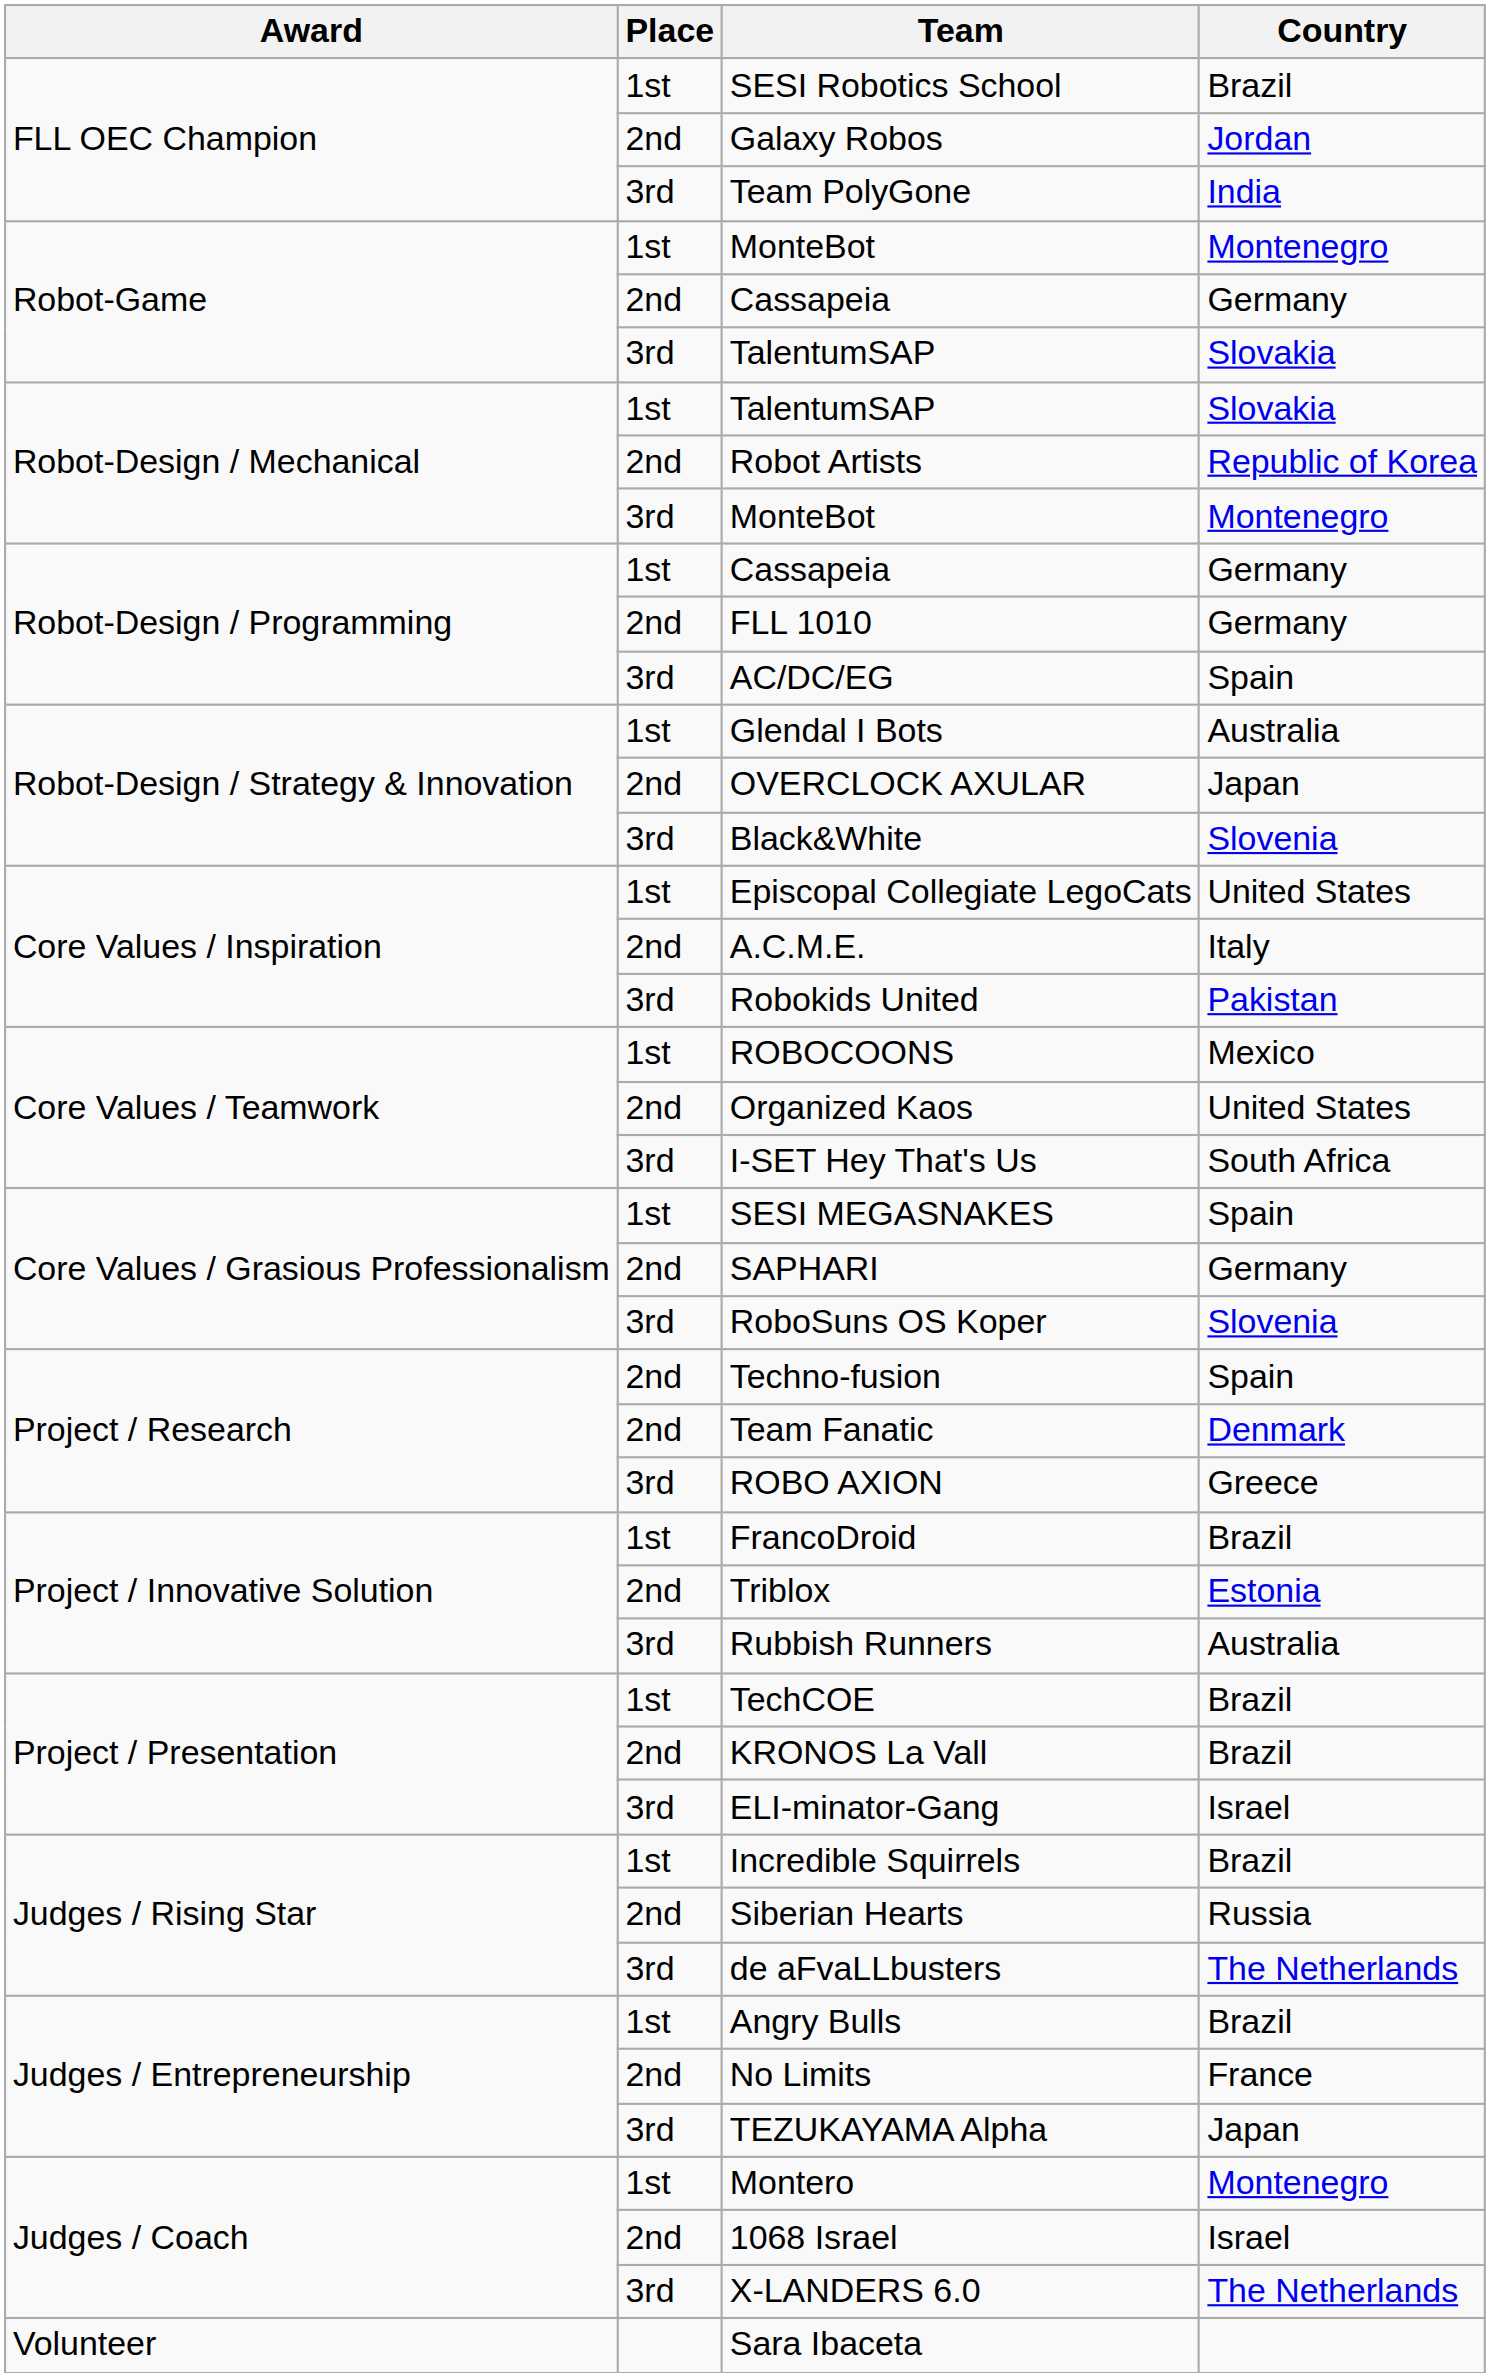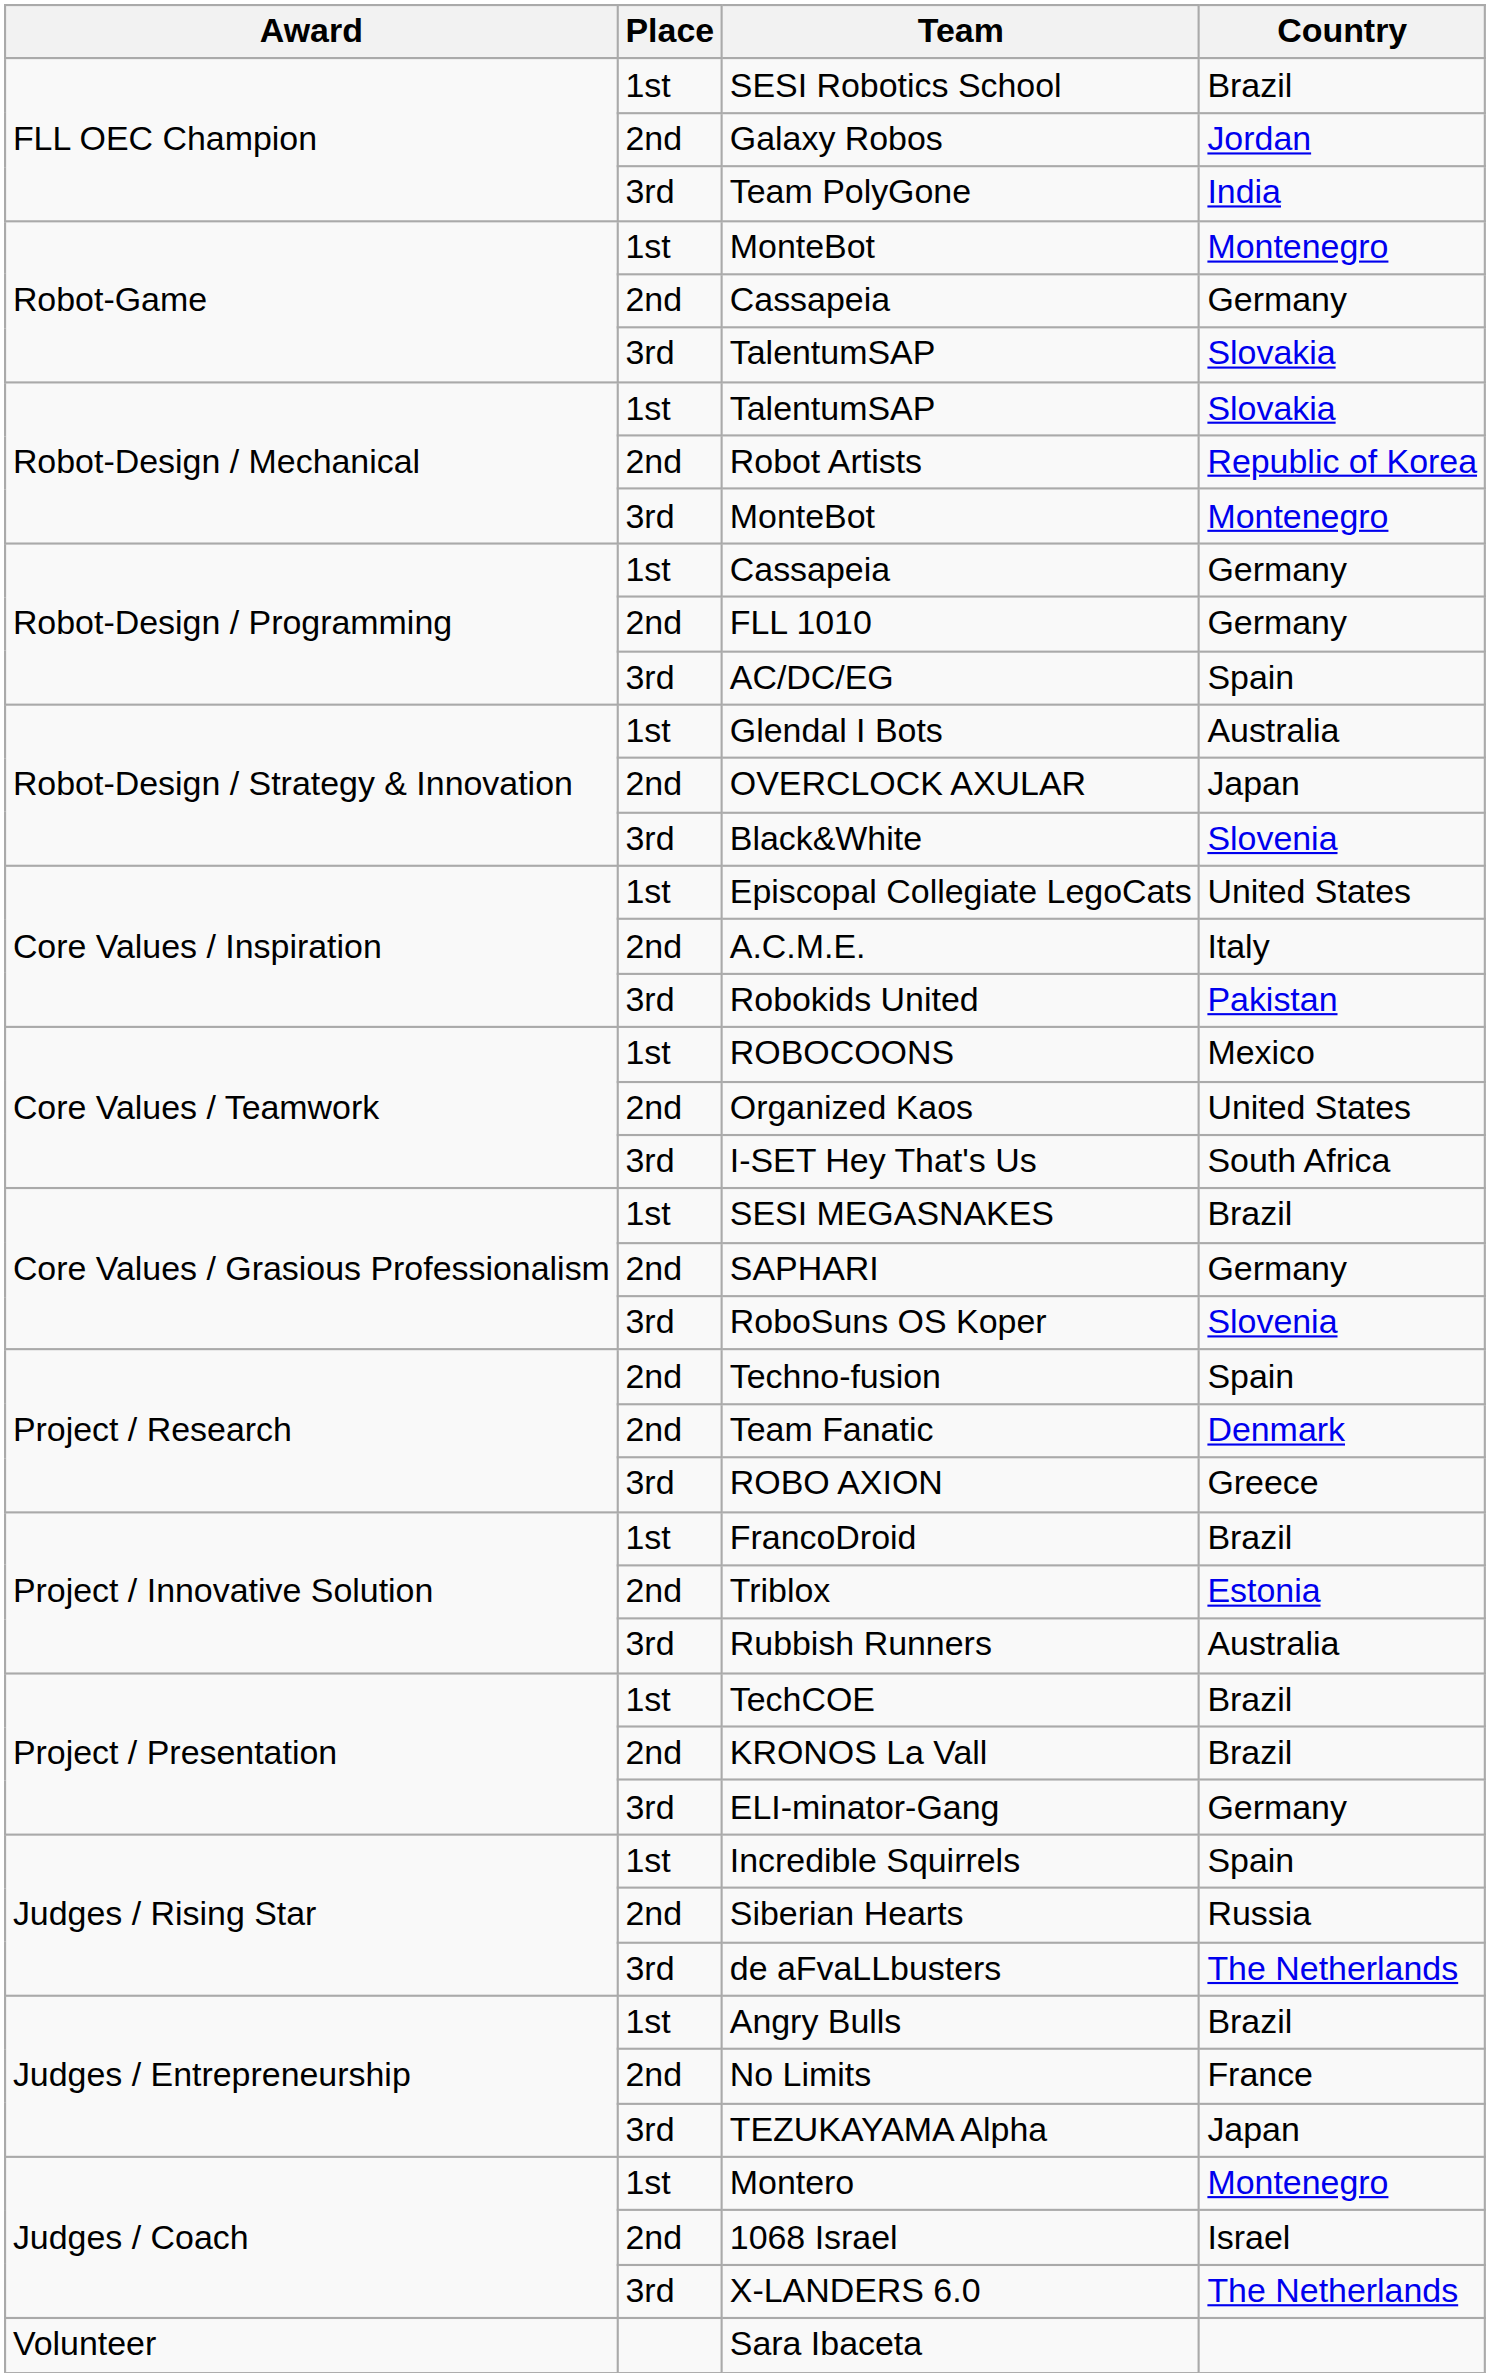SESI MEGASNAKES | Country: Spain -> Brazil
ELI-minator-Gang | Country: Israel -> Germany
Incredible Squirrels | Country: Brazil -> Spain
